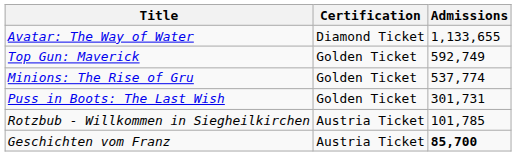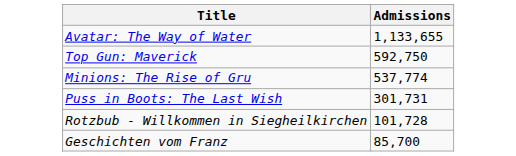- column: Certification | Diamond Ticket | Golden Ticket | Golden Ticket | Golden Ticket | Austria Ticket | Austria Ticket
Top Gun: Maverick | Admissions: 592,749 -> 592,750
Rotzbub - Willkommen in Siegheilkirchen | Admissions: 101,785 -> 101,728
Geschichten vom Franz | Admissions: bold -> normal
